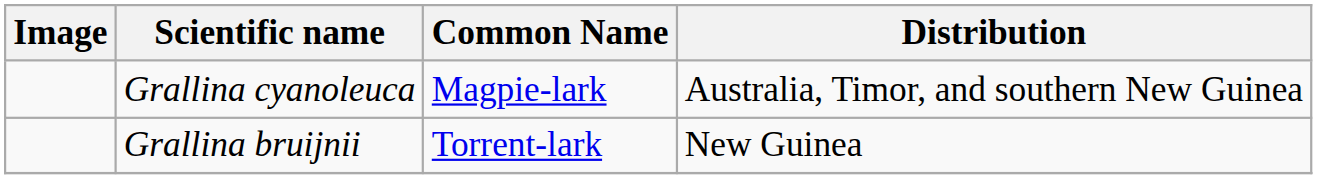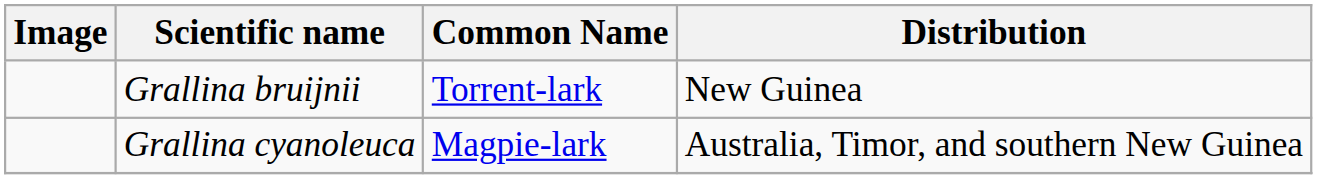rows swapped: Grallina cyanoleuca <-> Grallina bruijnii
